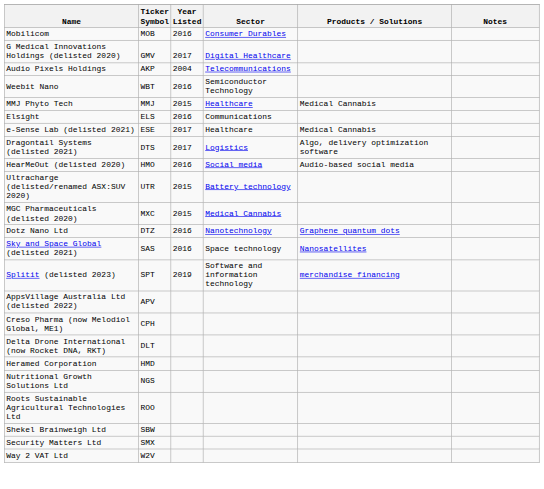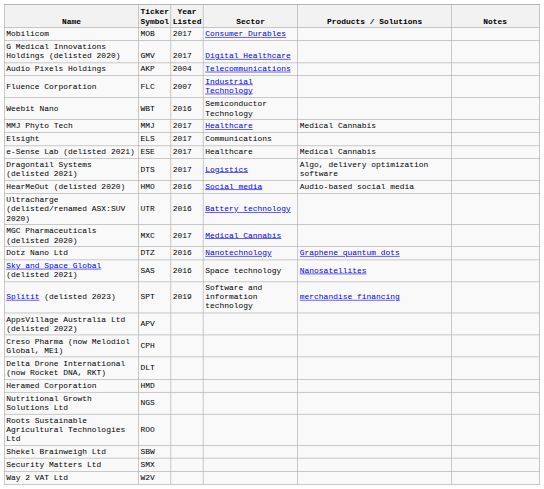Mobilicom | Year Listed: 2016 -> 2017
+ row: Fluence Corporation | FLC | 2007 | Industrial Technology
MMJ Phyto Tech | Year Listed: 2015 -> 2017
Elsight | Year Listed: 2016 -> 2017
Ultracharge (delisted/renamed ASX:SUV 2020) | Year Listed: 2015 -> 2016
MGC Pharmaceuticals (delisted 2020) | Year Listed: 2015 -> 2017
